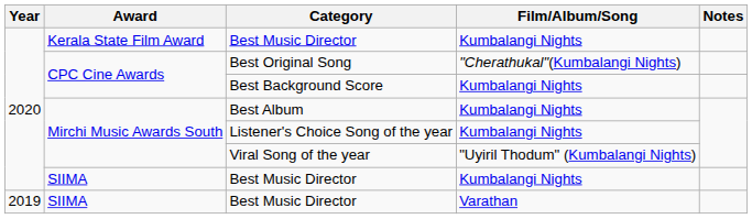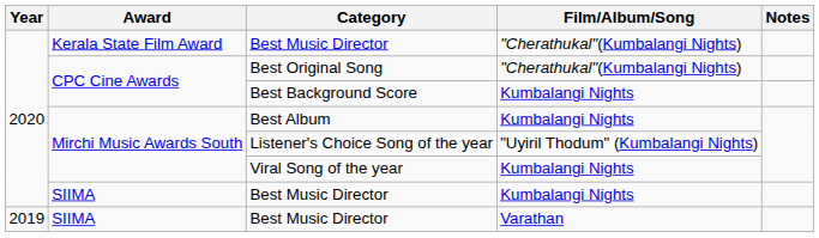Kerala State Film Award / Best Music Director | Film/Album/Song: Kumbalangi Nights -> "Cherathukal"(Kumbalangi Nights)
Listener's Choice Song of the year | Film/Album/Song: Kumbalangi Nights -> "Uyiril Thodum" (Kumbalangi Nights)
Viral Song of the year | Film/Album/Song: "Uyiril Thodum" (Kumbalangi Nights) -> Kumbalangi Nights
